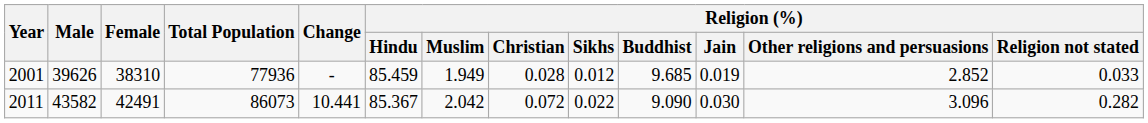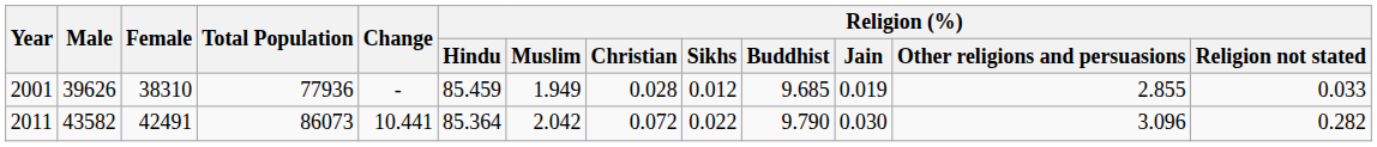2001 | Religion (%) / Other religions and persuasions: 2.852 -> 2.855
2011 | Religion (%) / Hindu: 85.367 -> 85.364
2011 | Religion (%) / Buddhist: 9.090 -> 9.790
